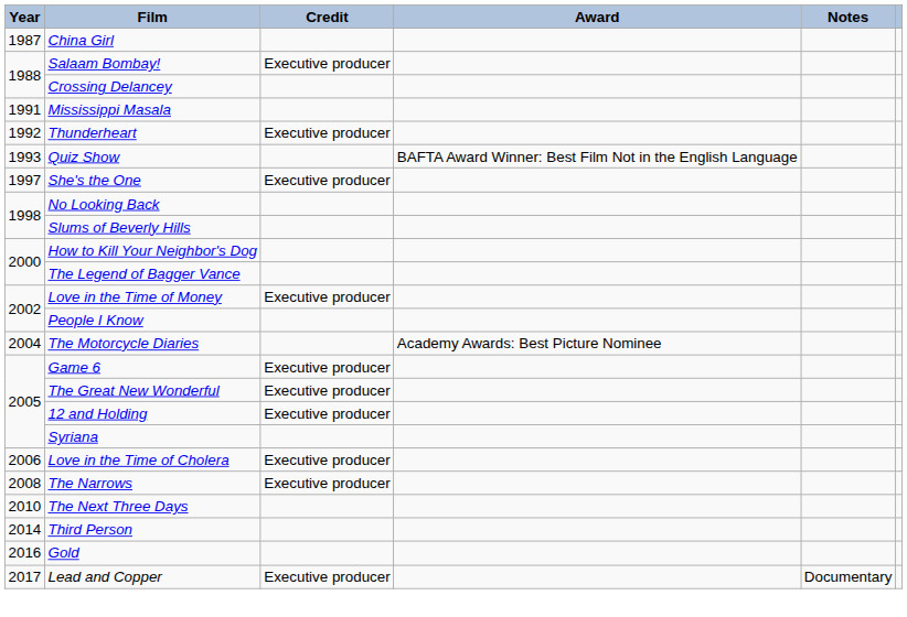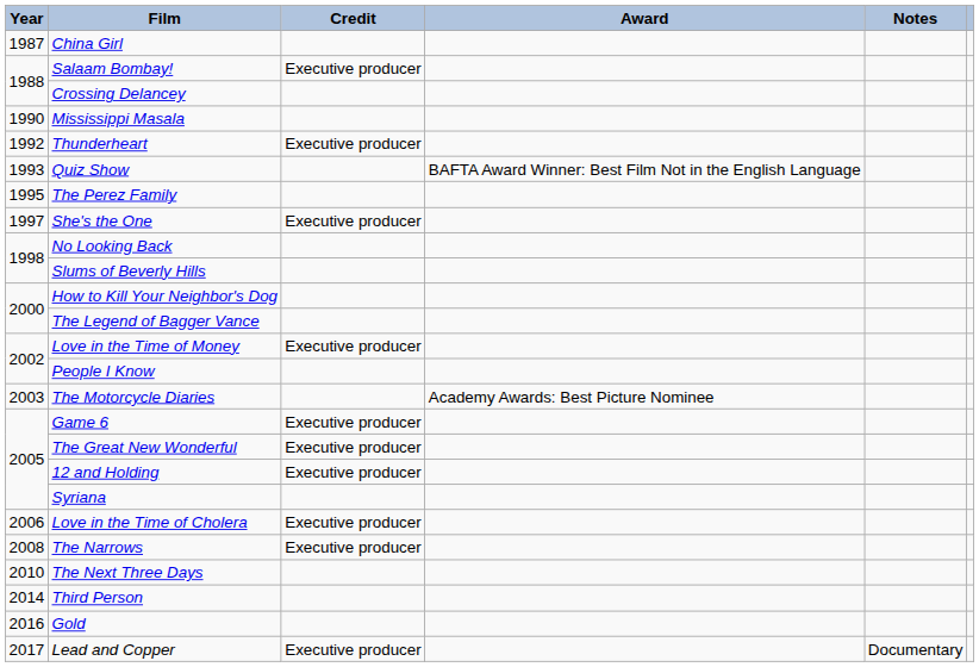Mississippi Masala | Year: 1991 -> 1990
+ row: 1995 | The Perez Family
The Motorcycle Diaries | Year: 2004 -> 2003
